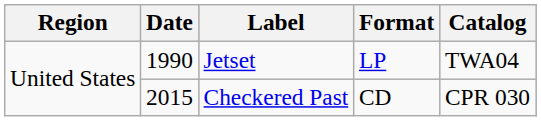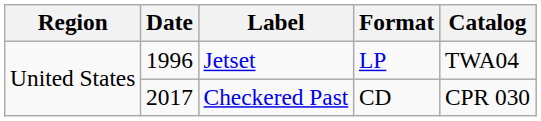Jetset | Date: 1990 -> 1996
Checkered Past | Date: 2015 -> 2017
